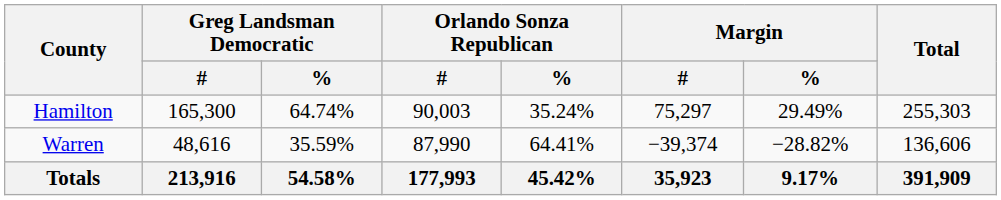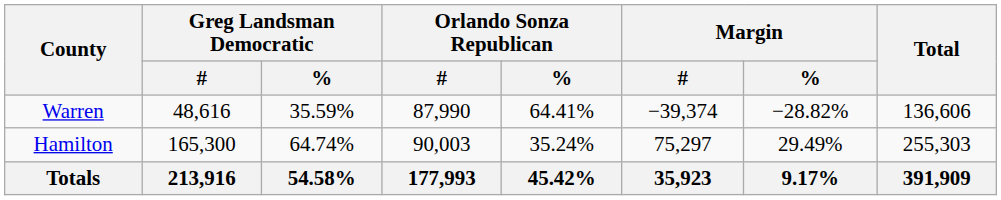rows swapped: Hamilton <-> Warren
